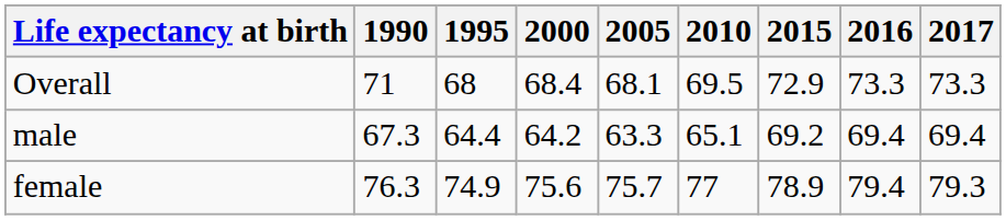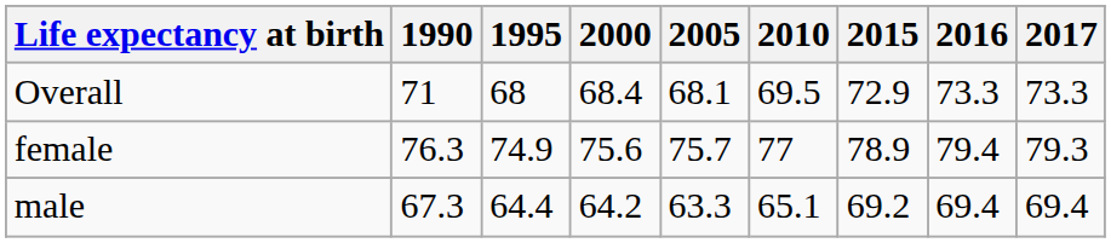rows swapped: female <-> male
